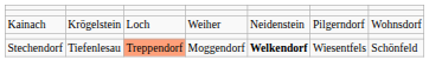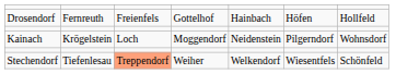+ row: Drosendorf | Fernreuth | Freienfels | Gottelhof | Hainbach | Höfen | Hollfeld
Kainach | column 4: Weiher -> Moggendorf
Stechendorf | column 4: Moggendorf -> Weiher
Stechendorf | column 5: bold -> normal
